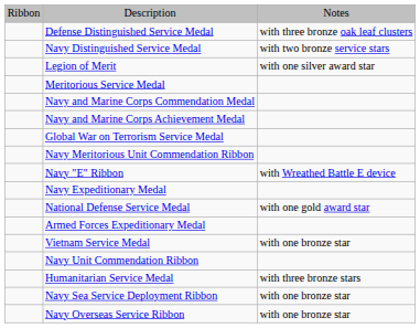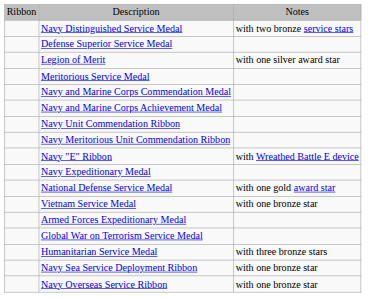- row: Defense Distinguished Service Medal | with three bronze oak leaf clusters
+ row: Defense Superior Service Medal
rows swapped: Navy Unit Commendation Ribbon <-> Global War on Terrorism Service Medal
rows swapped: Armed Forces Expeditionary Medal <-> Vietnam Service Medal
